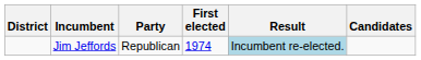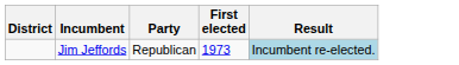- column: Candidates
Jim Jeffords | First elected: 1974 -> 1973
